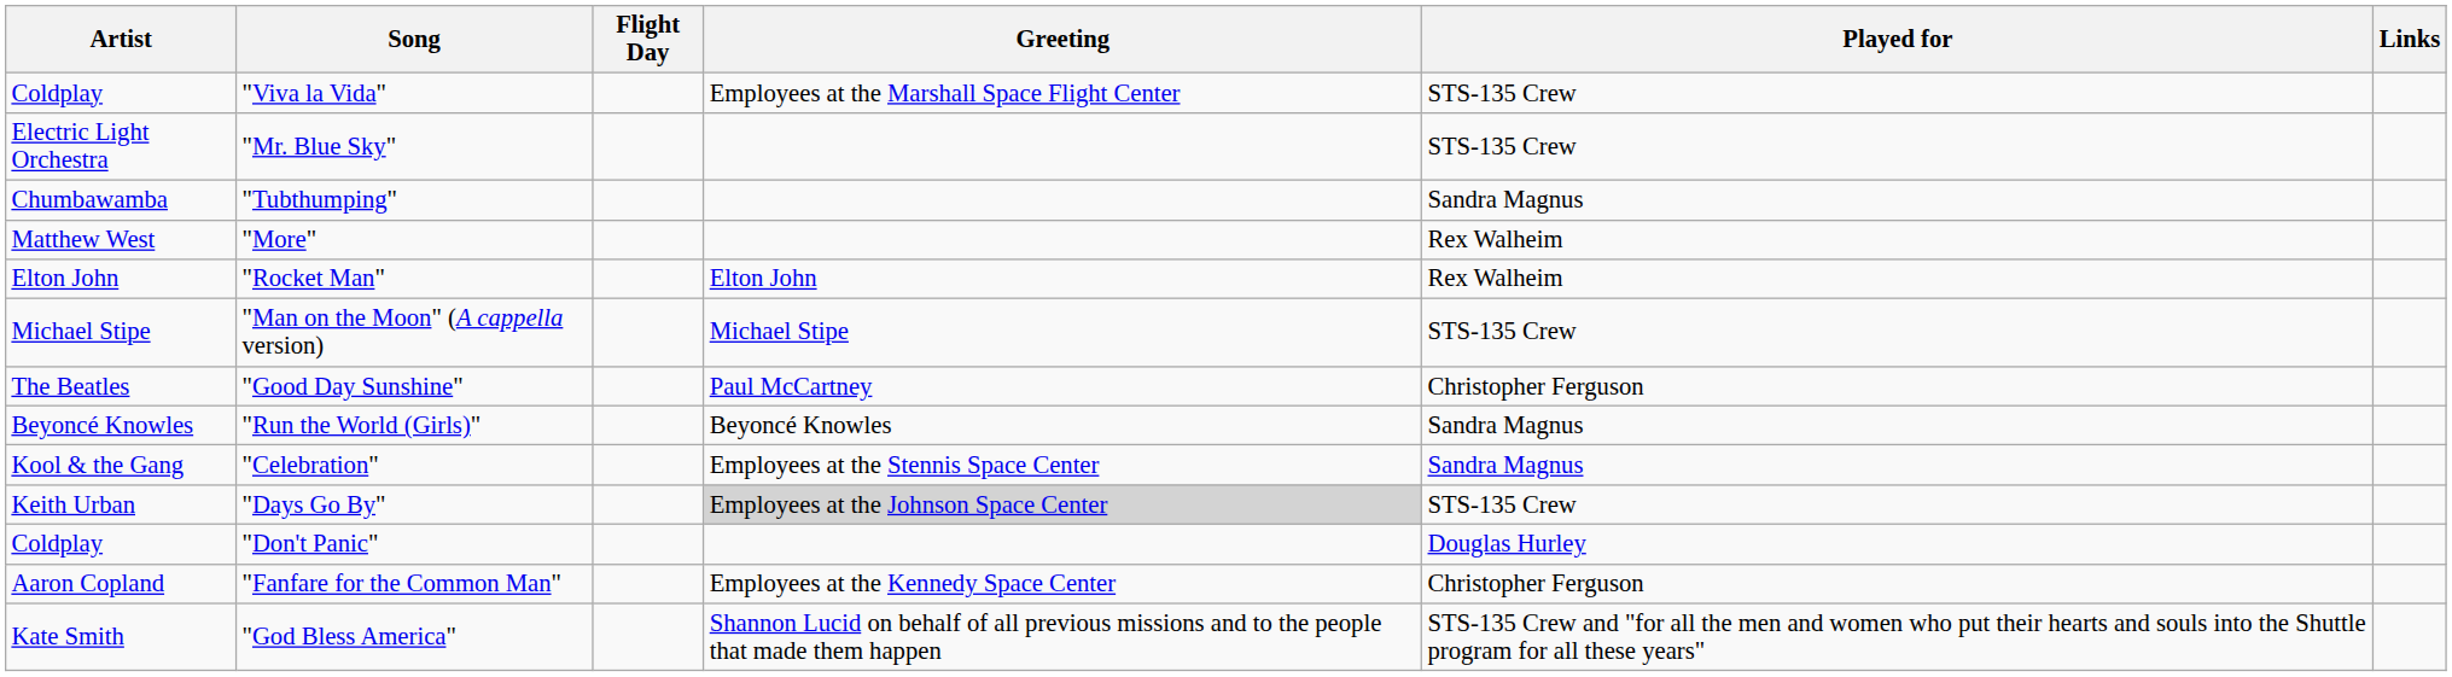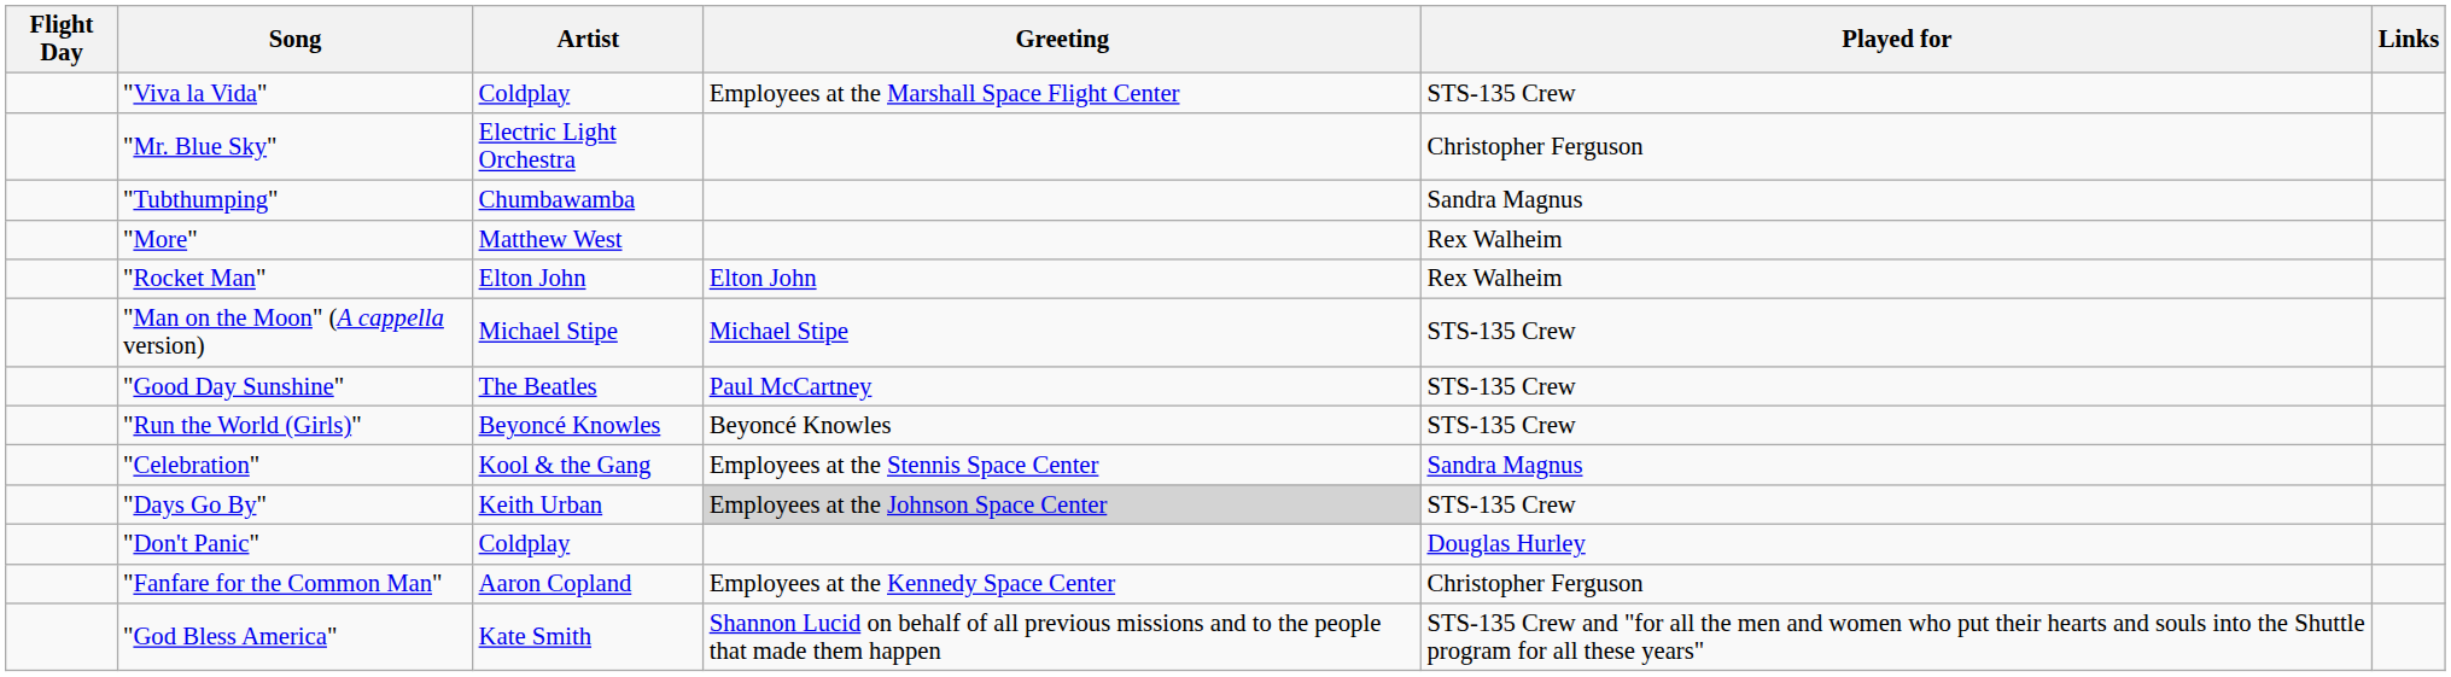columns swapped: Flight Day <-> Artist
"Mr. Blue Sky" | Played for: STS-135 Crew -> Christopher Ferguson
"Good Day Sunshine" | Played for: Christopher Ferguson -> STS-135 Crew
"Run the World (Girls)" | Played for: Sandra Magnus -> STS-135 Crew
